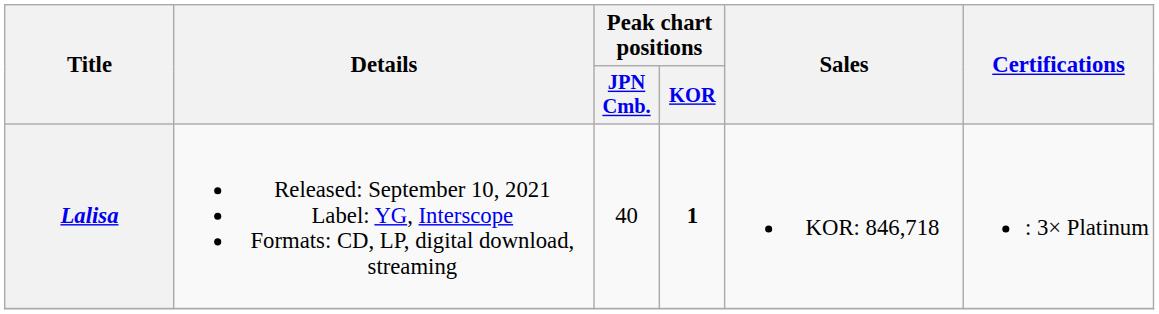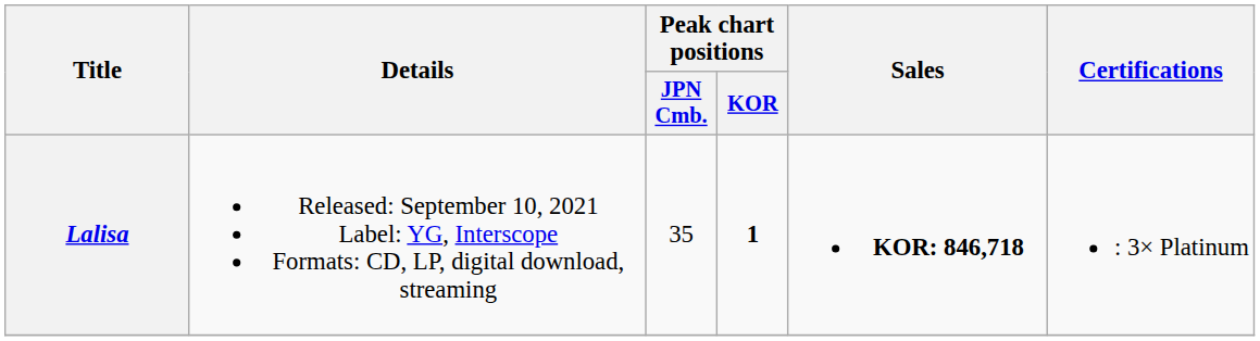Lalisa | Peak chart positions / JPN Cmb.: 40 -> 35
Lalisa | Sales: normal -> bold
